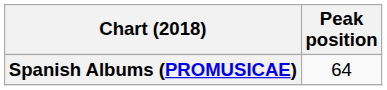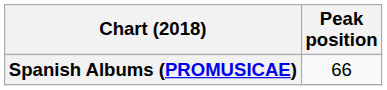Spanish Albums (PROMUSICAE) | Peak position: 64 -> 66
